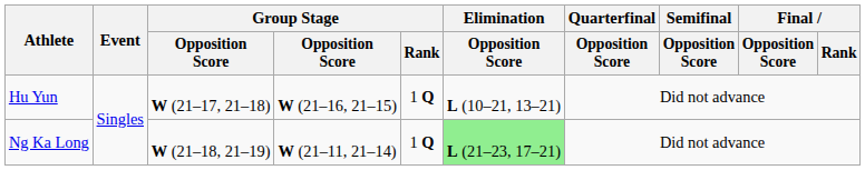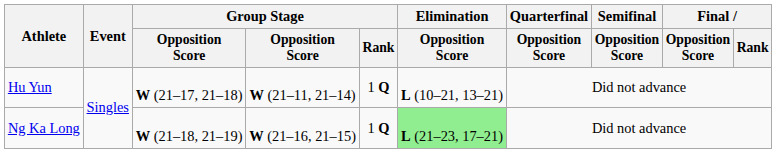Hu Yun | column 4: W (21–16, 21–15) -> W (21–11, 21–14)
Ng Ka Long | column 4: W (21–11, 21–14) -> W (21–16, 21–15)
